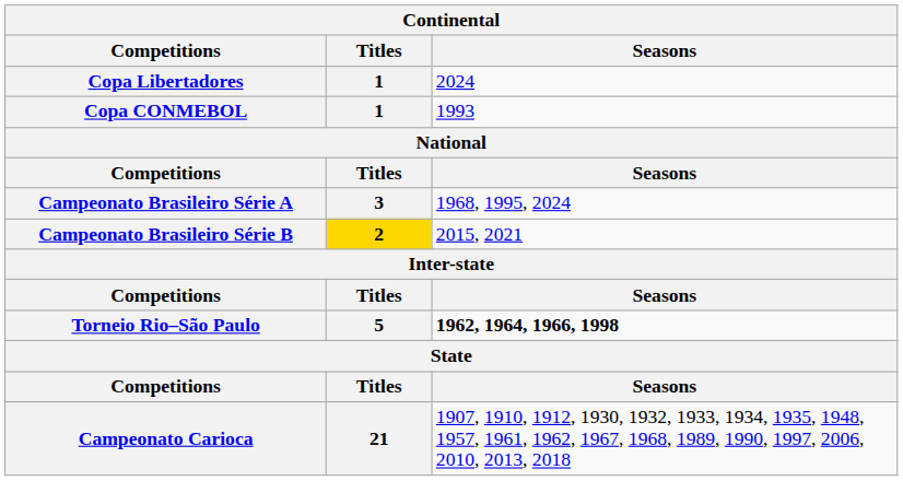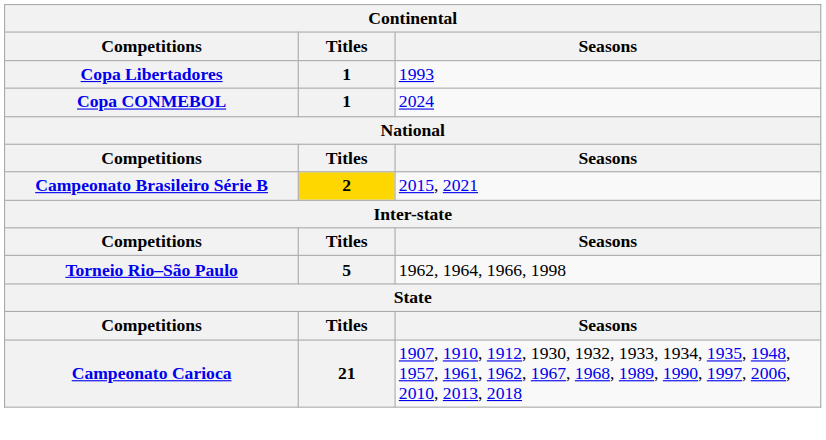Copa Libertadores | Seasons: 2024 -> 1993
Copa CONMEBOL | Seasons: 1993 -> 2024
- row: Campeonato Brasileiro Série A | 3 | 1968, 1995, 2024
Torneio Rio–São Paulo | Seasons: bold -> normal
